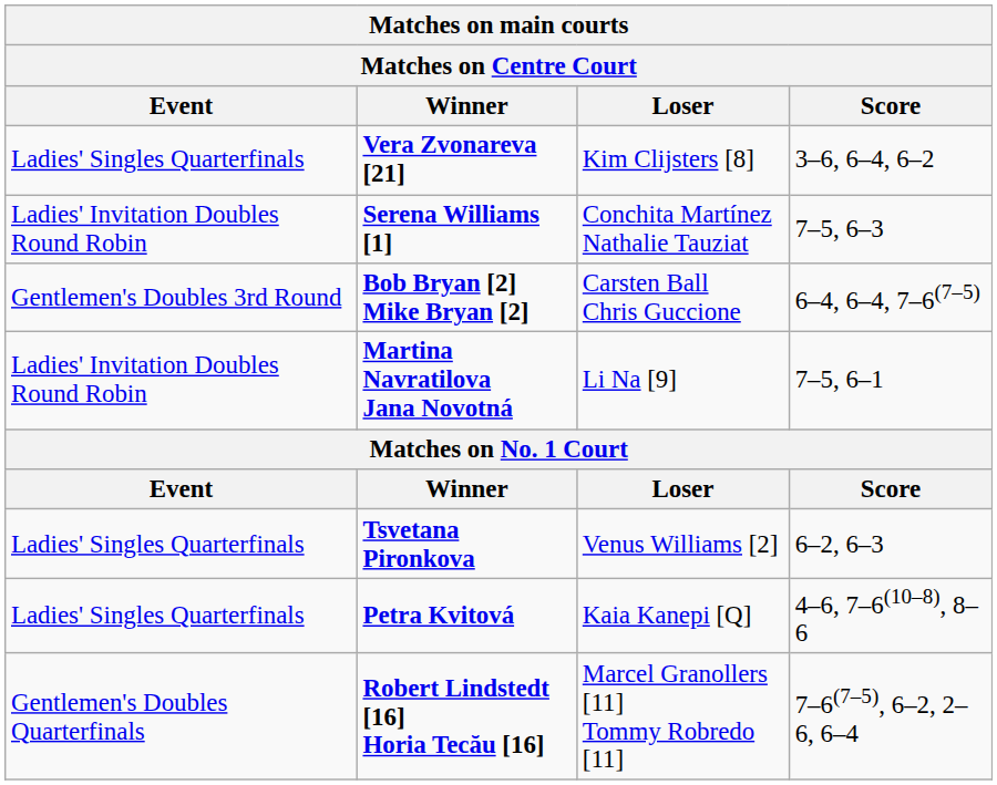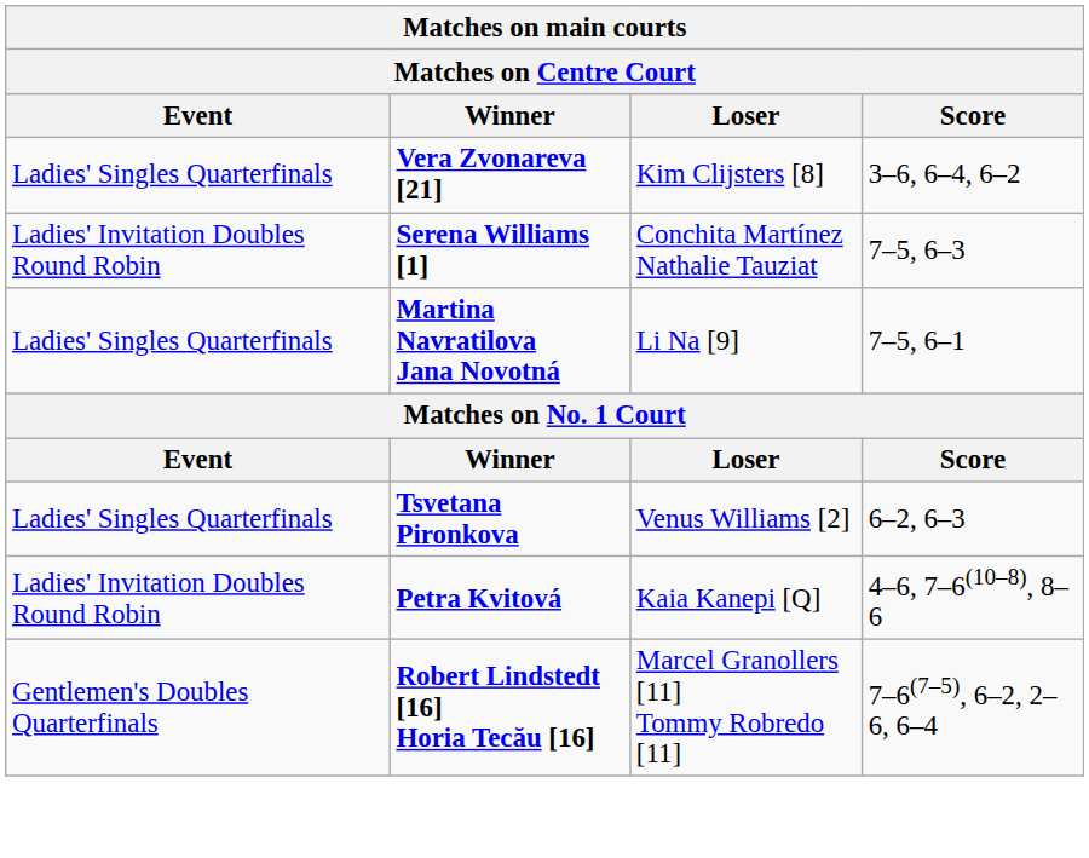- row: Gentlemen's Doubles 3rd Round | Bob Bryan [2] Mike Bryan [2] | Carsten Ball Chris Guccione | 6–4, 6–4, 7–6(7–5)
Martina Navratilova Jana Novotná | Event: Ladies' Invitation Doubles Round Robin -> Ladies' Singles Quarterfinals
Petra Kvitová | Event: Ladies' Singles Quarterfinals -> Ladies' Invitation Doubles Round Robin
